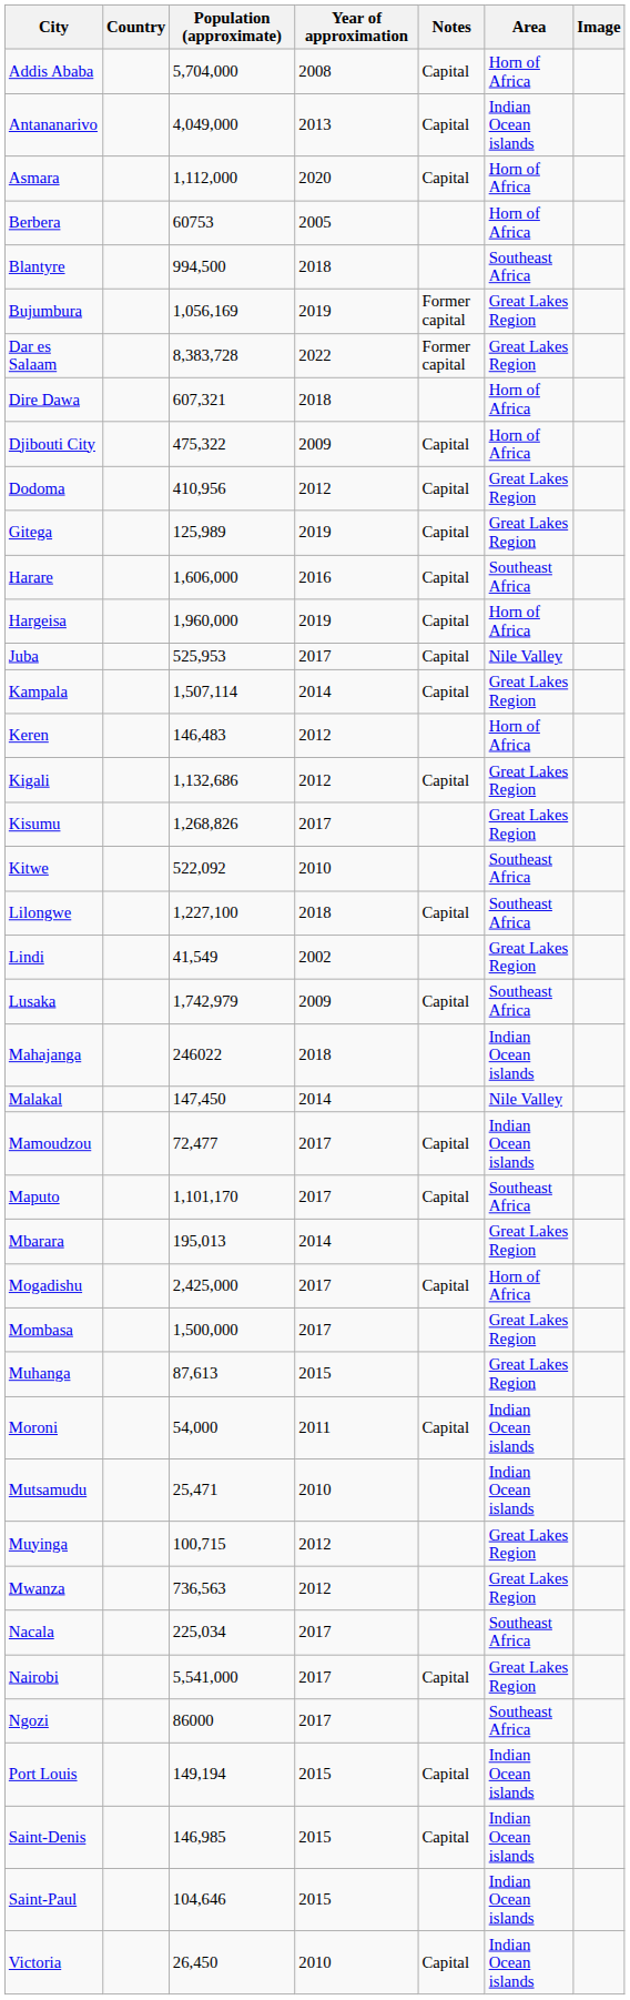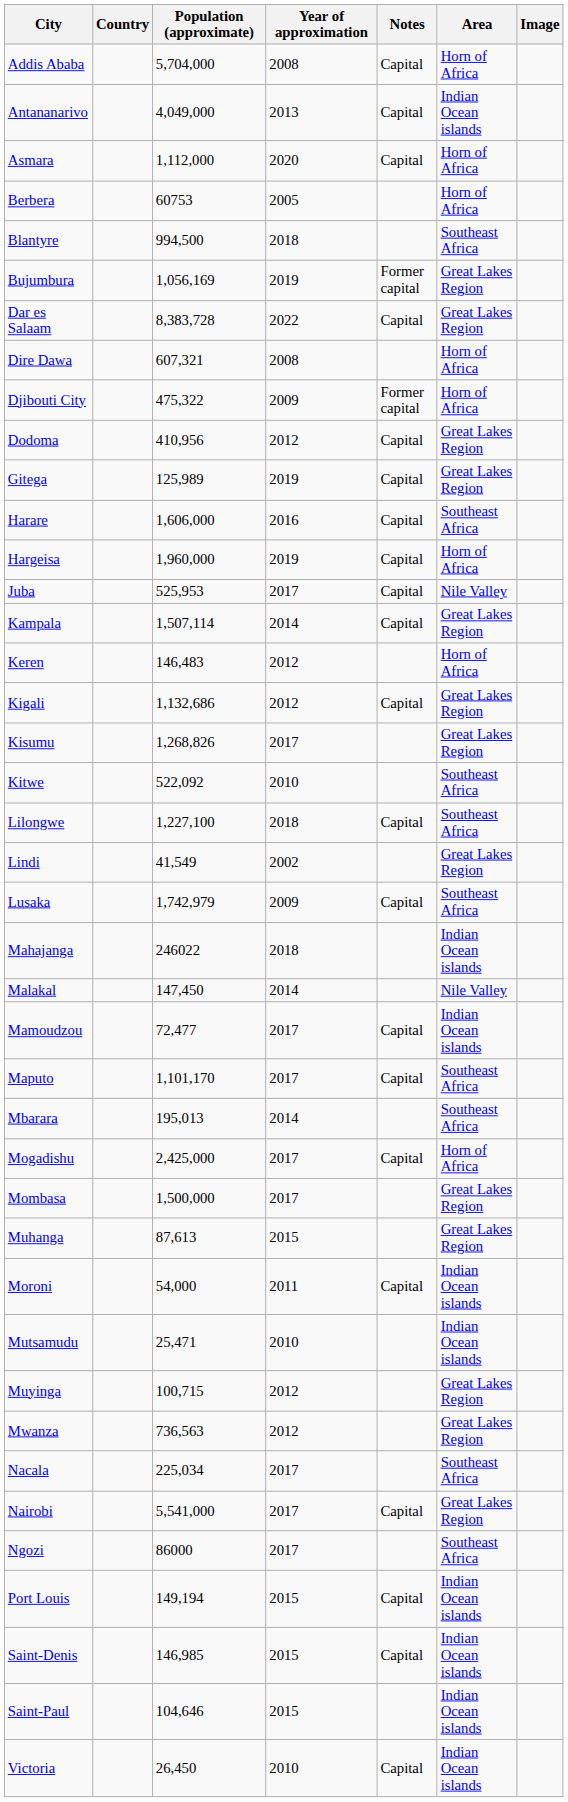Dar es Salaam | Notes: Former capital -> Capital
Dire Dawa | Year of approximation: 2018 -> 2008
Djibouti City | Notes: Capital -> Former capital
Mbarara | Area: Great Lakes Region -> Southeast Africa
